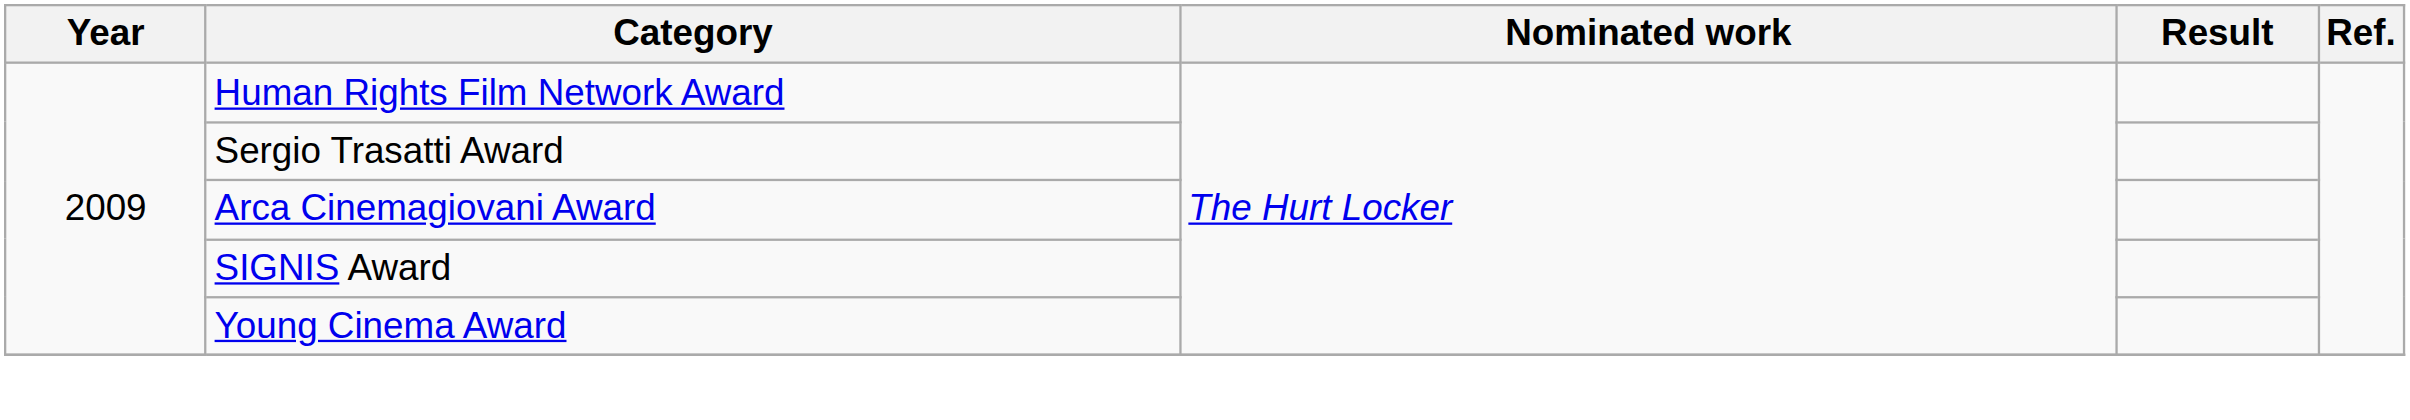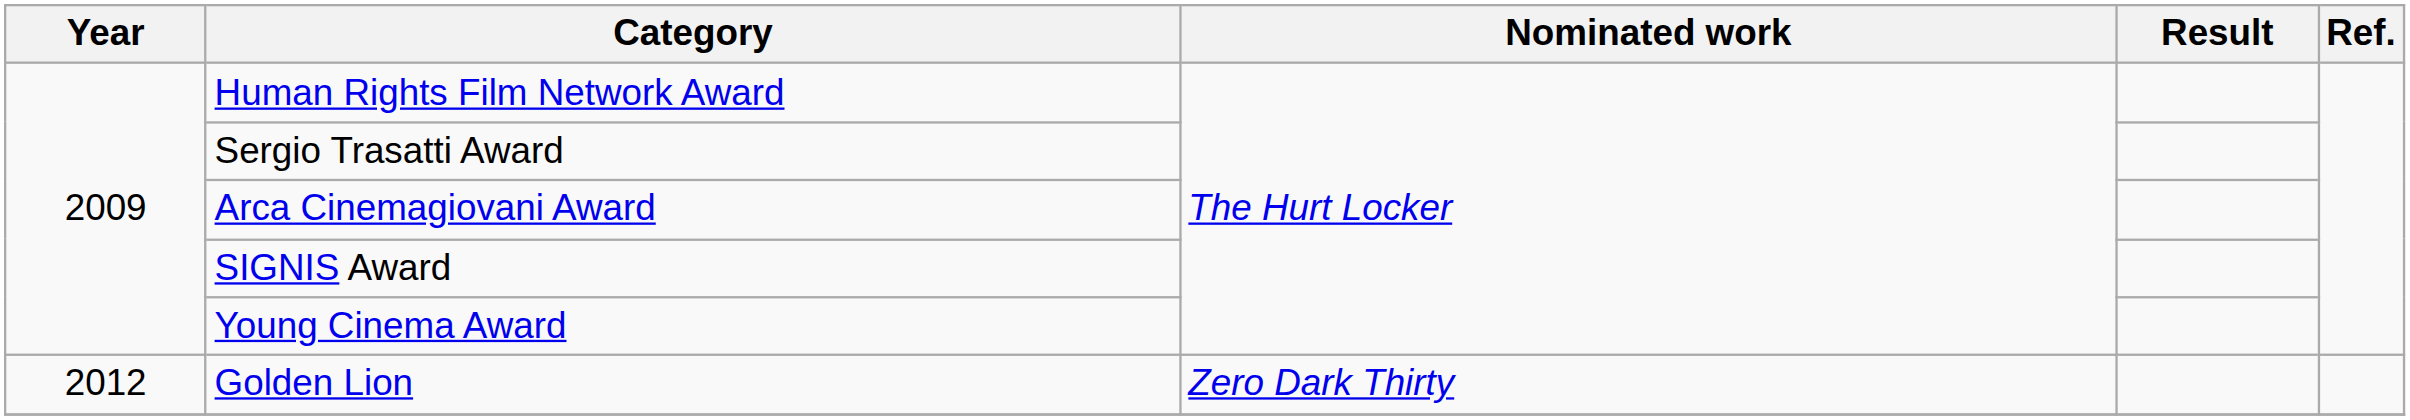+ row: 2012 | Golden Lion | Zero Dark Thirty
